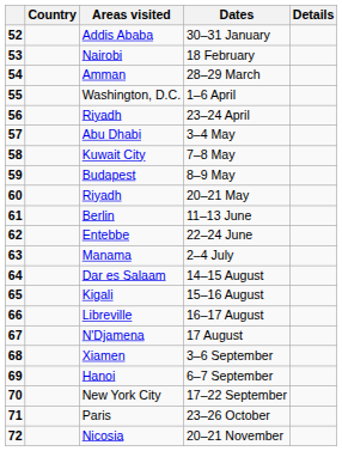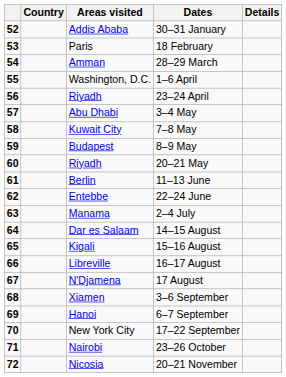18 February | Areas visited: Nairobi -> Paris
23–26 October | Areas visited: Paris -> Nairobi
